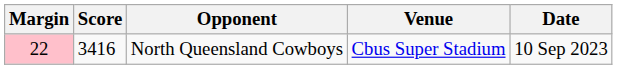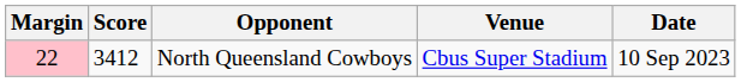North Queensland Cowboys | Score: 3416 -> 3412
